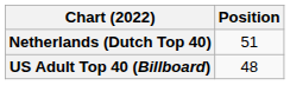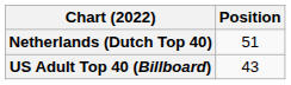US Adult Top 40 (Billboard) | Position: 48 -> 43
